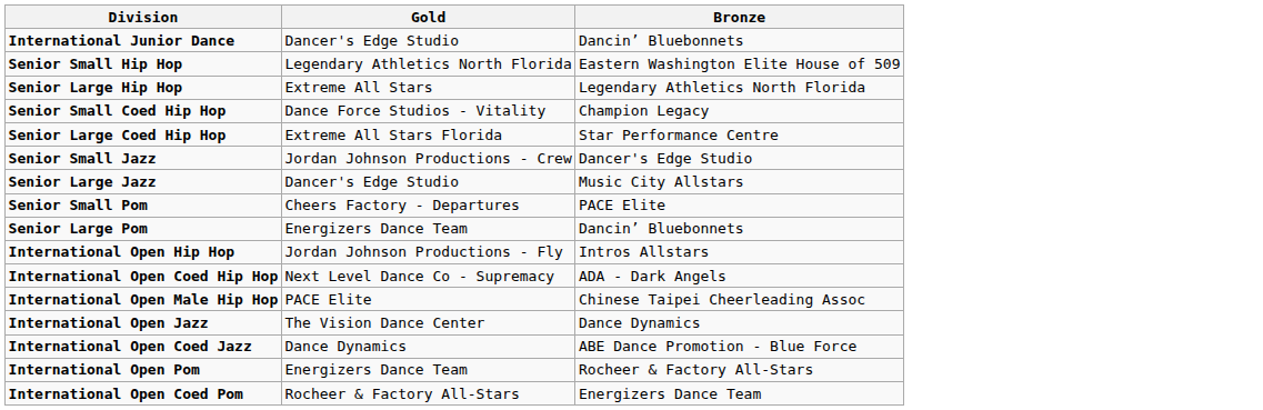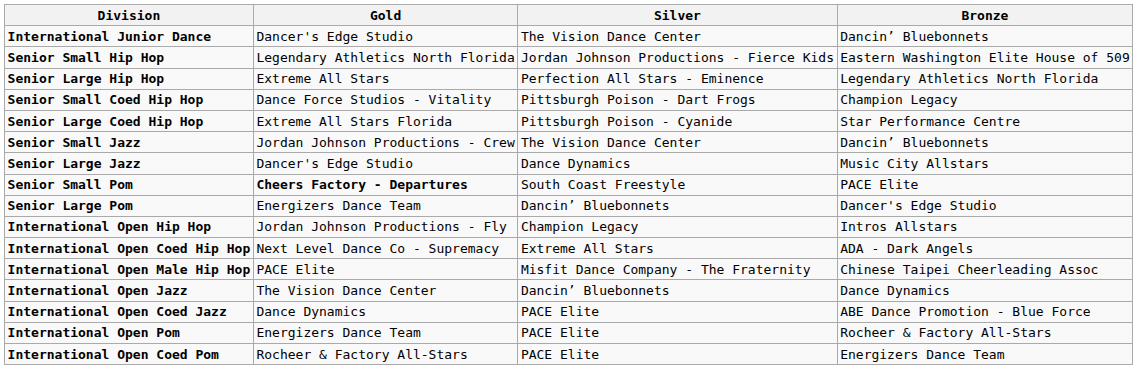+ column: Silver | The Vision Dance Center | Jordan Johnson Productions - Fierce Kids | Perfection All Stars - Eminence | Pittsburgh Poison - Dart Frogs | Pittsburgh Poison - Cyanide | The Vision Dance Center | Dance Dynamics | South Coast Freestyle | Dancin’ Bluebonnets | Champion Legacy | Extreme All Stars | Misfit Dance Company - The Fraternity | Dancin’ Bluebonnets | PACE Elite | PACE Elite | PACE Elite
Senior Small Jazz | Bronze: Dancer's Edge Studio -> Dancin’ Bluebonnets
Senior Small Pom | Gold: normal -> bold
Senior Large Pom | Bronze: Dancin’ Bluebonnets -> Dancer's Edge Studio
